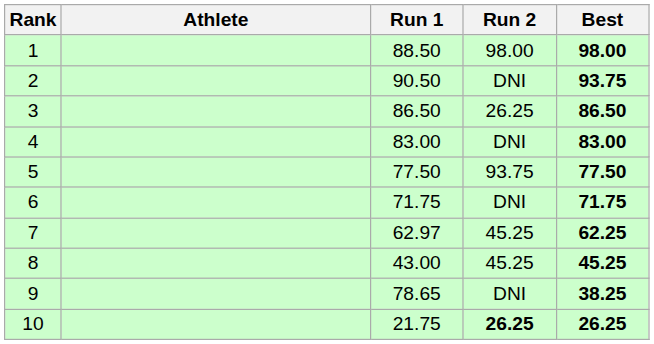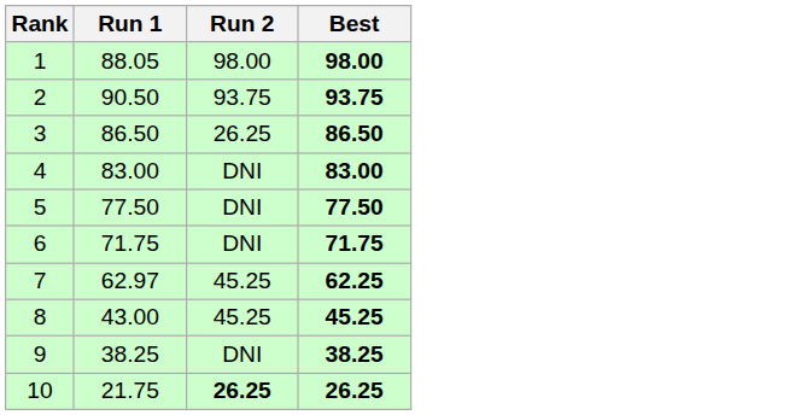- column: Athlete
1 | Run 1: 88.50 -> 88.05
2 | Run 2: DNI -> 93.75
5 | Run 2: 93.75 -> DNI
9 | Run 1: 78.65 -> 38.25
